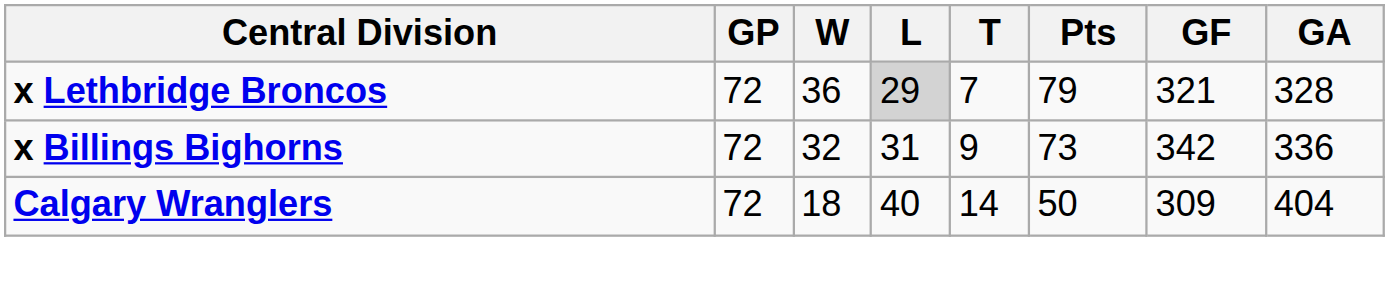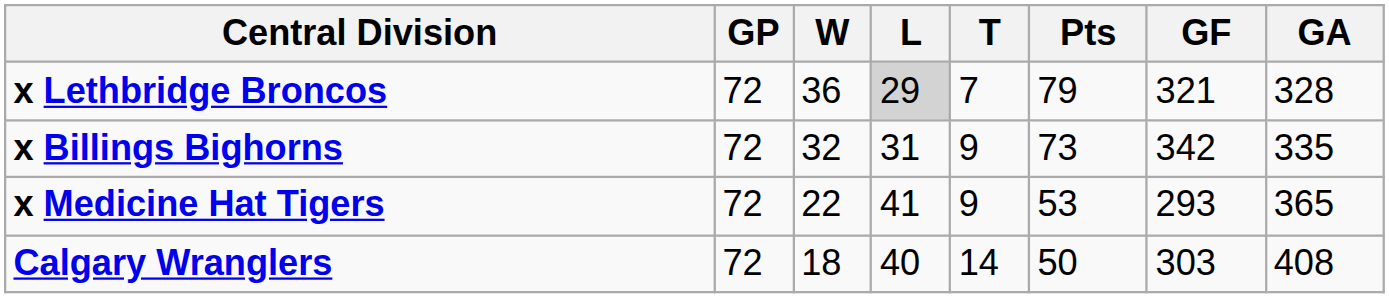x Billings Bighorns | GA: 336 -> 335
+ row: x Medicine Hat Tigers | 72 | 22 | 41 | 9 | 53 | 293 | 365
Calgary Wranglers | GF: 309 -> 303
Calgary Wranglers | GA: 404 -> 408
